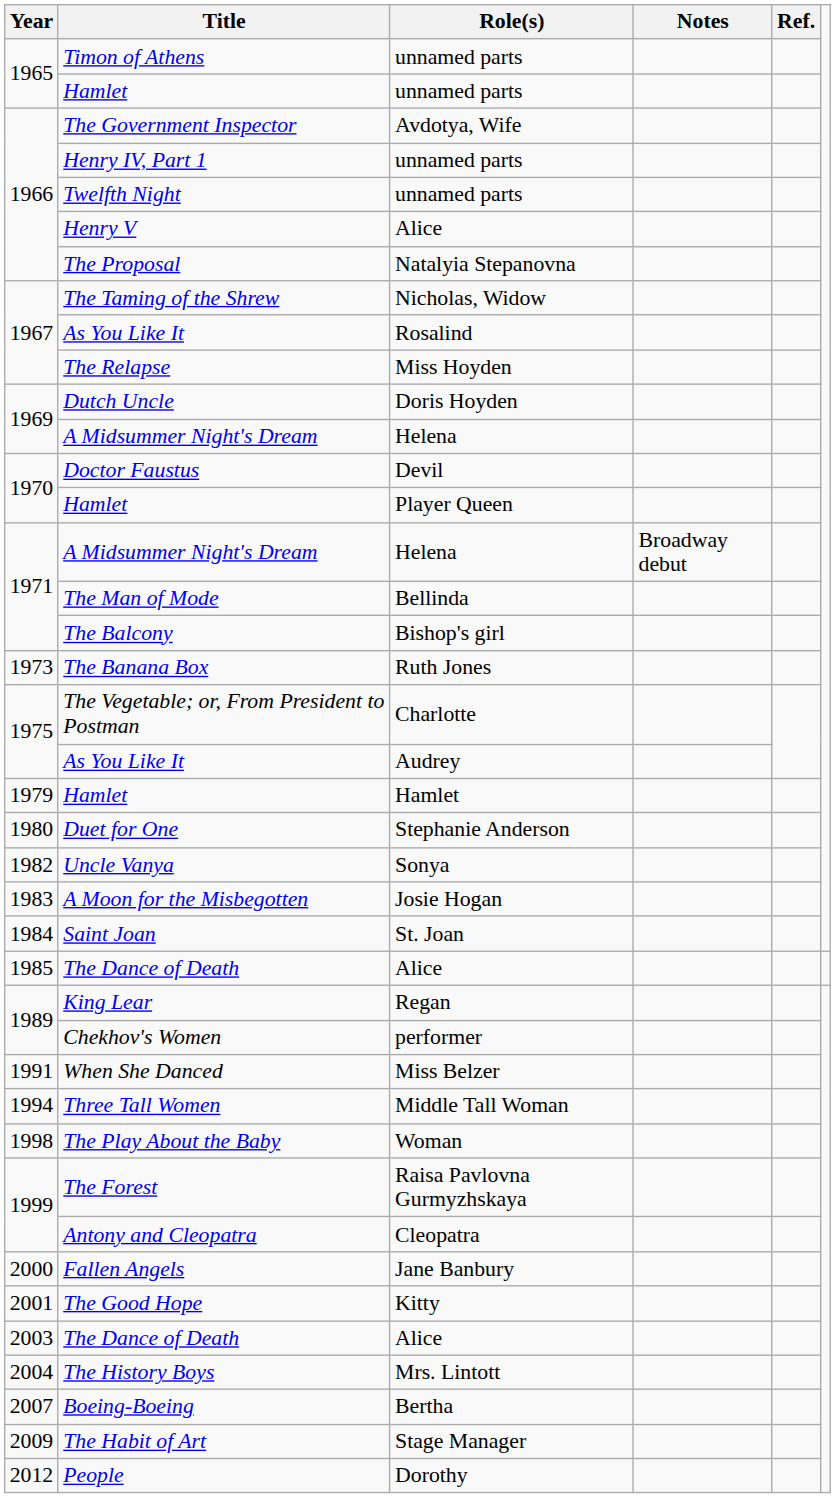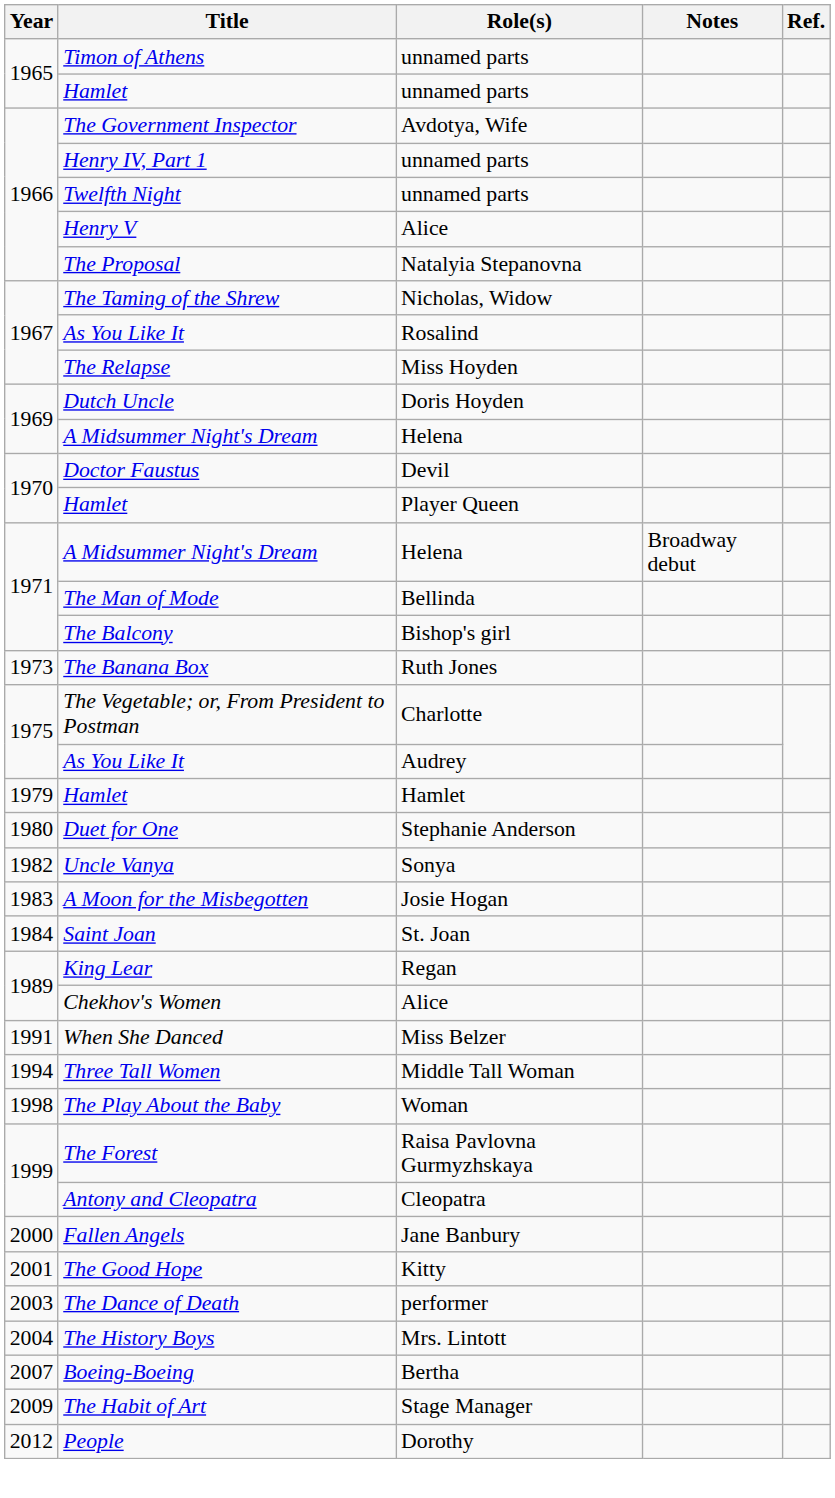- row: 1985 | The Dance of Death | Alice
Chekhov's Women | Role(s): performer -> Alice
2003 / The Dance of Death | Role(s): Alice -> performer
